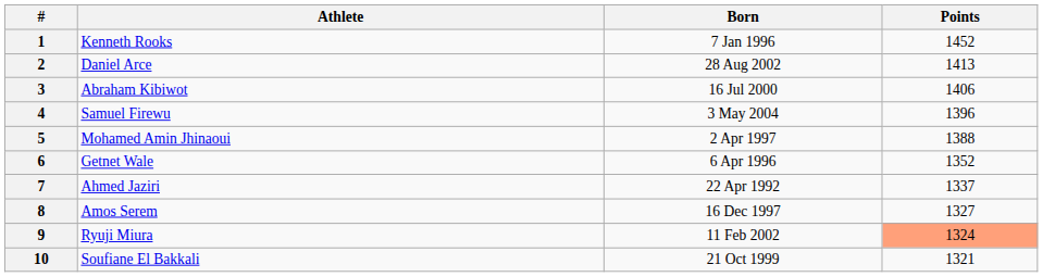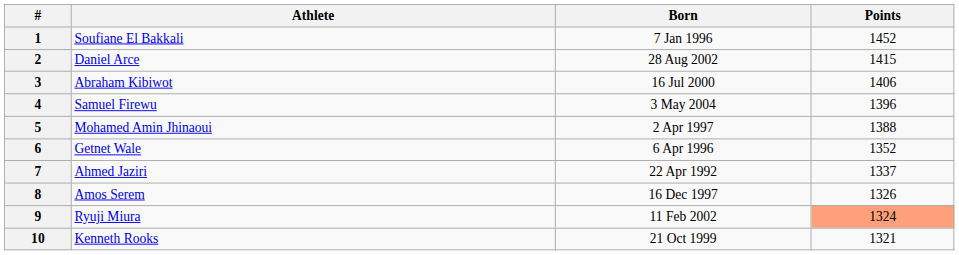1 | Athlete: Kenneth Rooks -> Soufiane El Bakkali
2 | Points: 1413 -> 1415
8 | Points: 1327 -> 1326
10 | Athlete: Soufiane El Bakkali -> Kenneth Rooks
